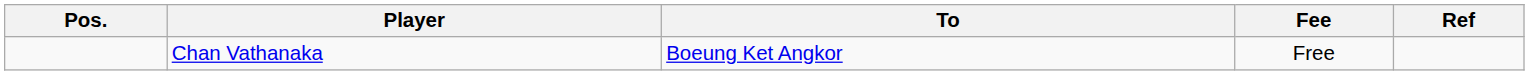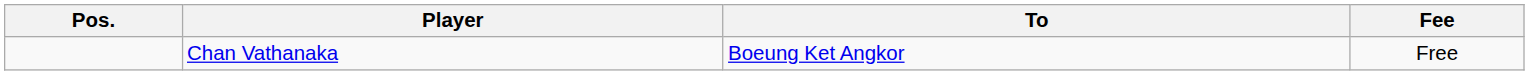- column: Ref
